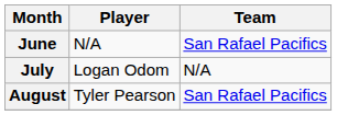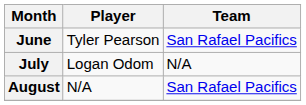June | Player: N/A -> Tyler Pearson
August | Player: Tyler Pearson -> N/A
